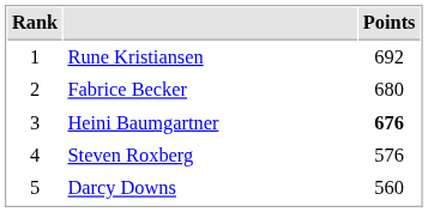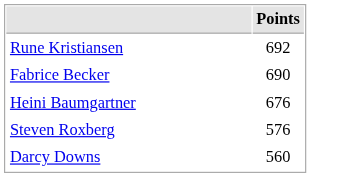- column: Rank | 1 | 2 | 3 | 4 | 5
Fabrice Becker | Points: 680 -> 690
Heini Baumgartner | Points: bold -> normal
